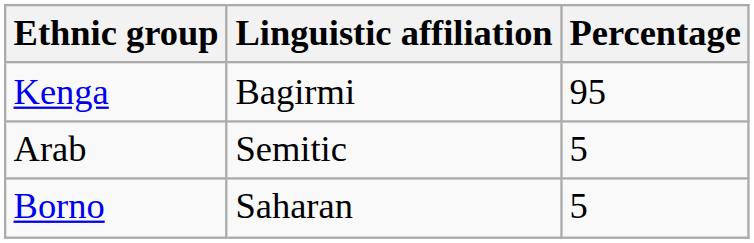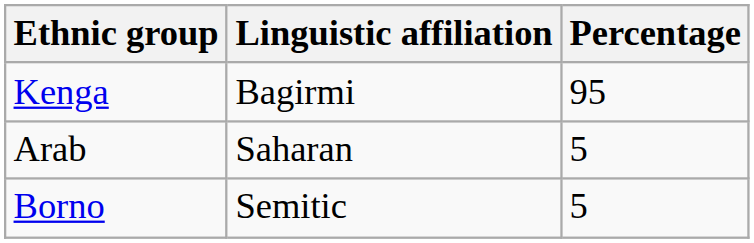Arab | Linguistic affiliation: Semitic -> Saharan
Borno | Linguistic affiliation: Saharan -> Semitic
